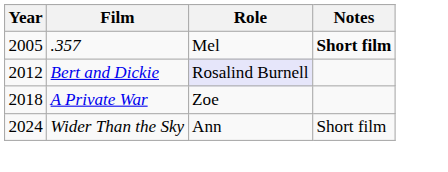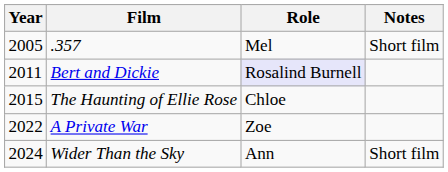.357 | Notes: bold -> normal
Bert and Dickie | Year: 2012 -> 2011
+ row: 2015 | The Haunting of Ellie Rose | Chloe
A Private War | Year: 2018 -> 2022
